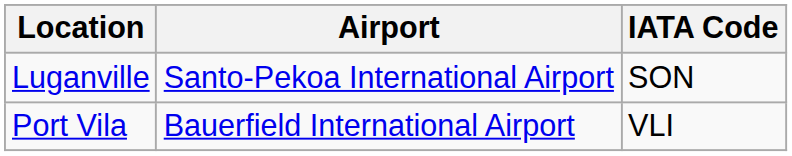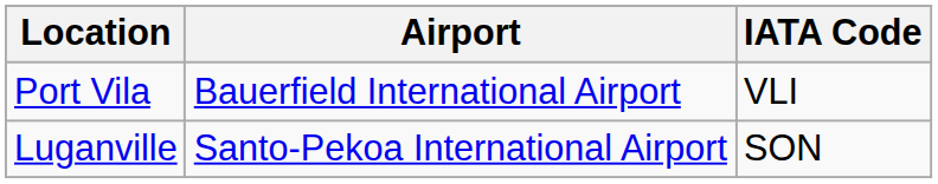rows swapped: Luganville <-> Port Vila
